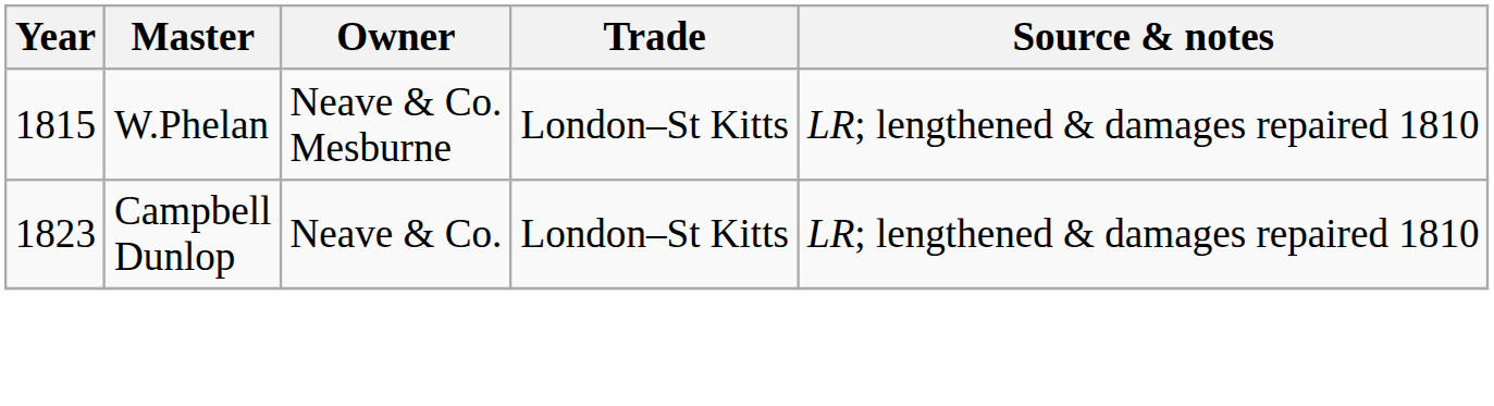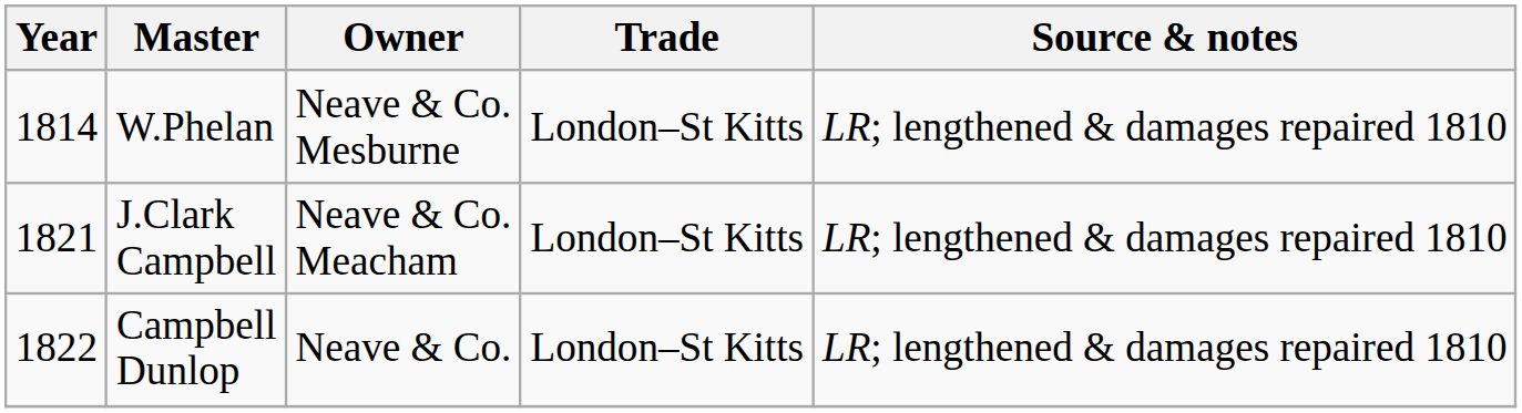W.Phelan | Year: 1815 -> 1814
+ row: 1821 | J.Clark Campbell | Neave & Co. Meacham | London–St Kitts | LR; lengthened & damages repaired 1810
Campbell Dunlop | Year: 1823 -> 1822
